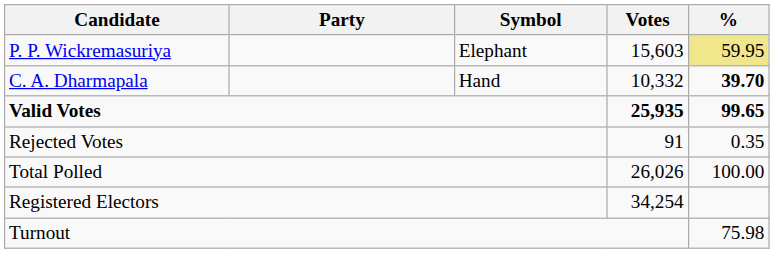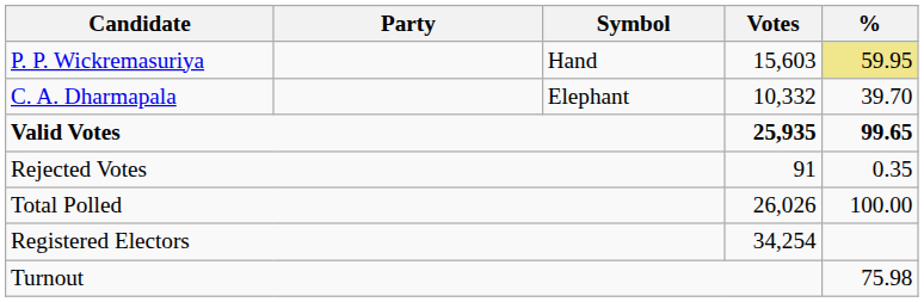P. P. Wickremasuriya | Symbol: Elephant -> Hand
C. A. Dharmapala | Symbol: Hand -> Elephant
C. A. Dharmapala | %: bold -> normal
